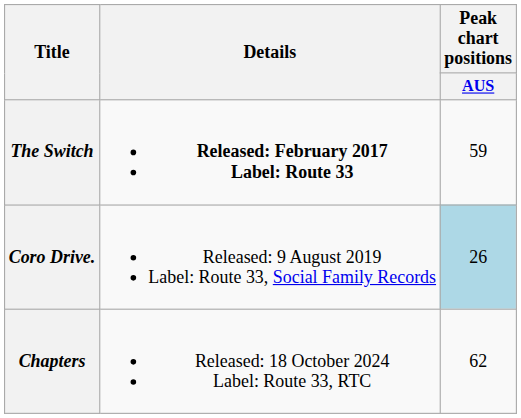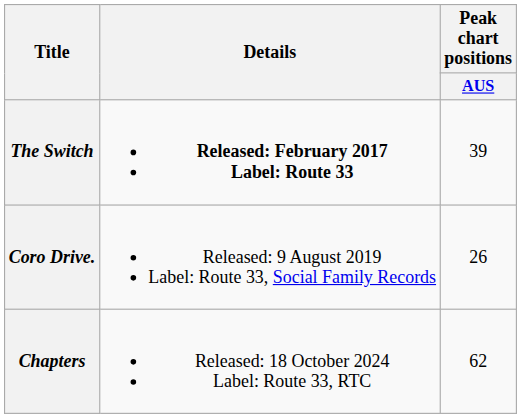The Switch | Peak chart positions / AUS: 59 -> 39
Coro Drive. | Peak chart positions / AUS: lightblue background -> no background
